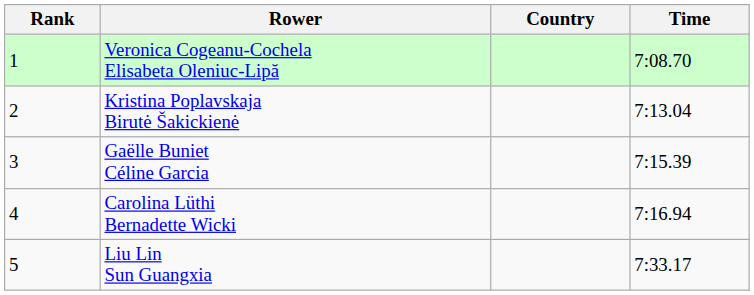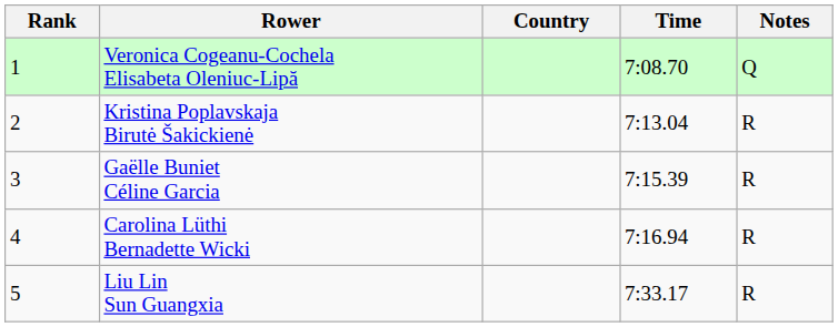+ column: Notes | Q | R | R | R | R
